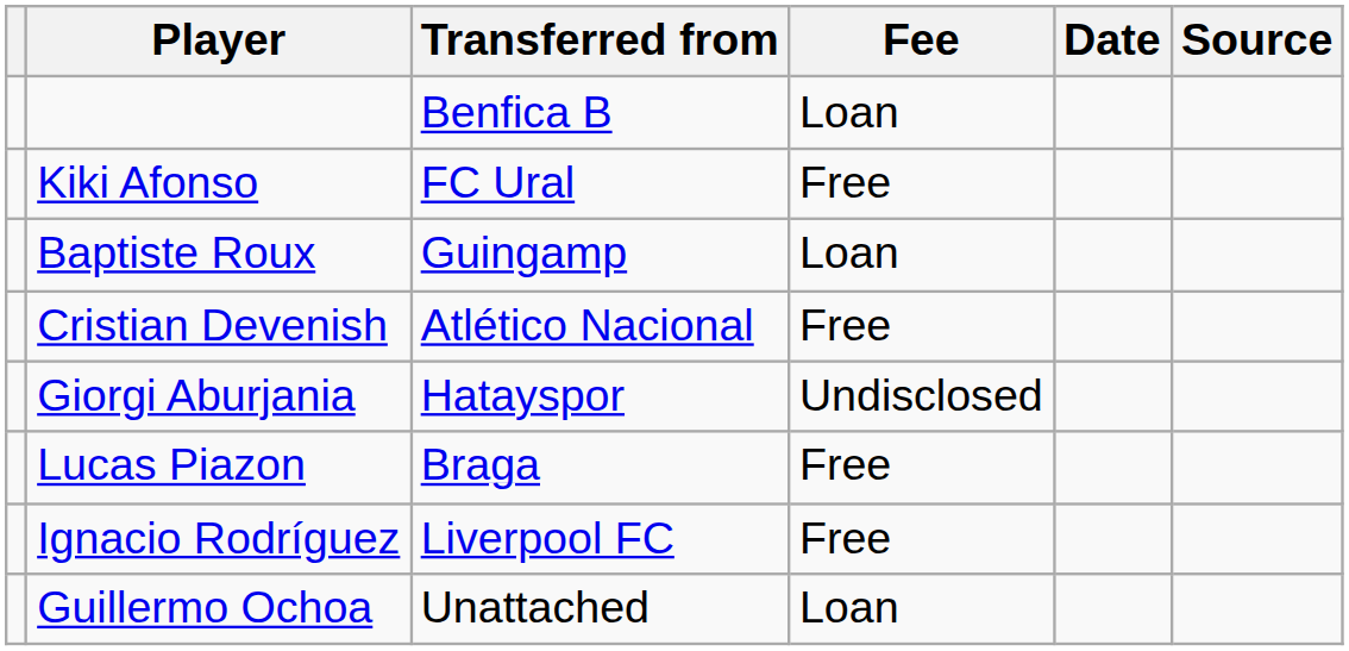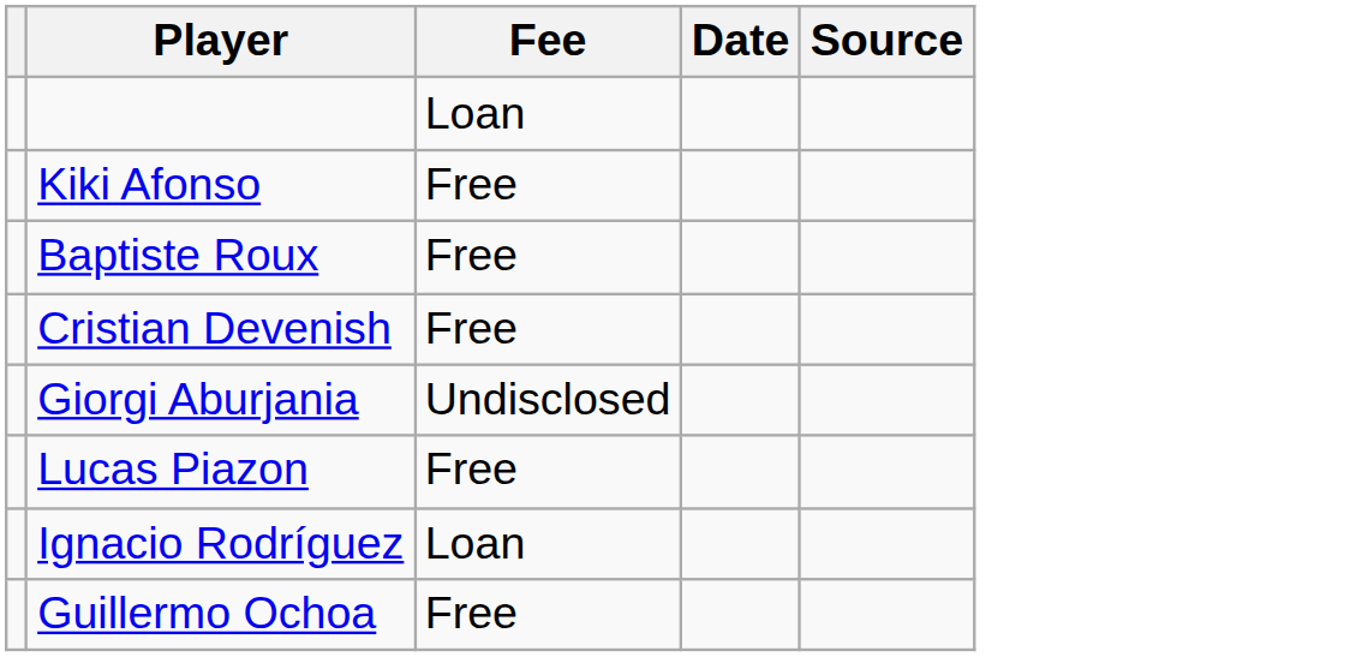- column: Transferred from | Benfica B | FC Ural | Guingamp | Atlético Nacional | Hatayspor | Braga | Liverpool FC | Unattached
Baptiste Roux | Fee: Loan -> Free
Ignacio Rodríguez | Fee: Free -> Loan
Guillermo Ochoa | Fee: Loan -> Free
